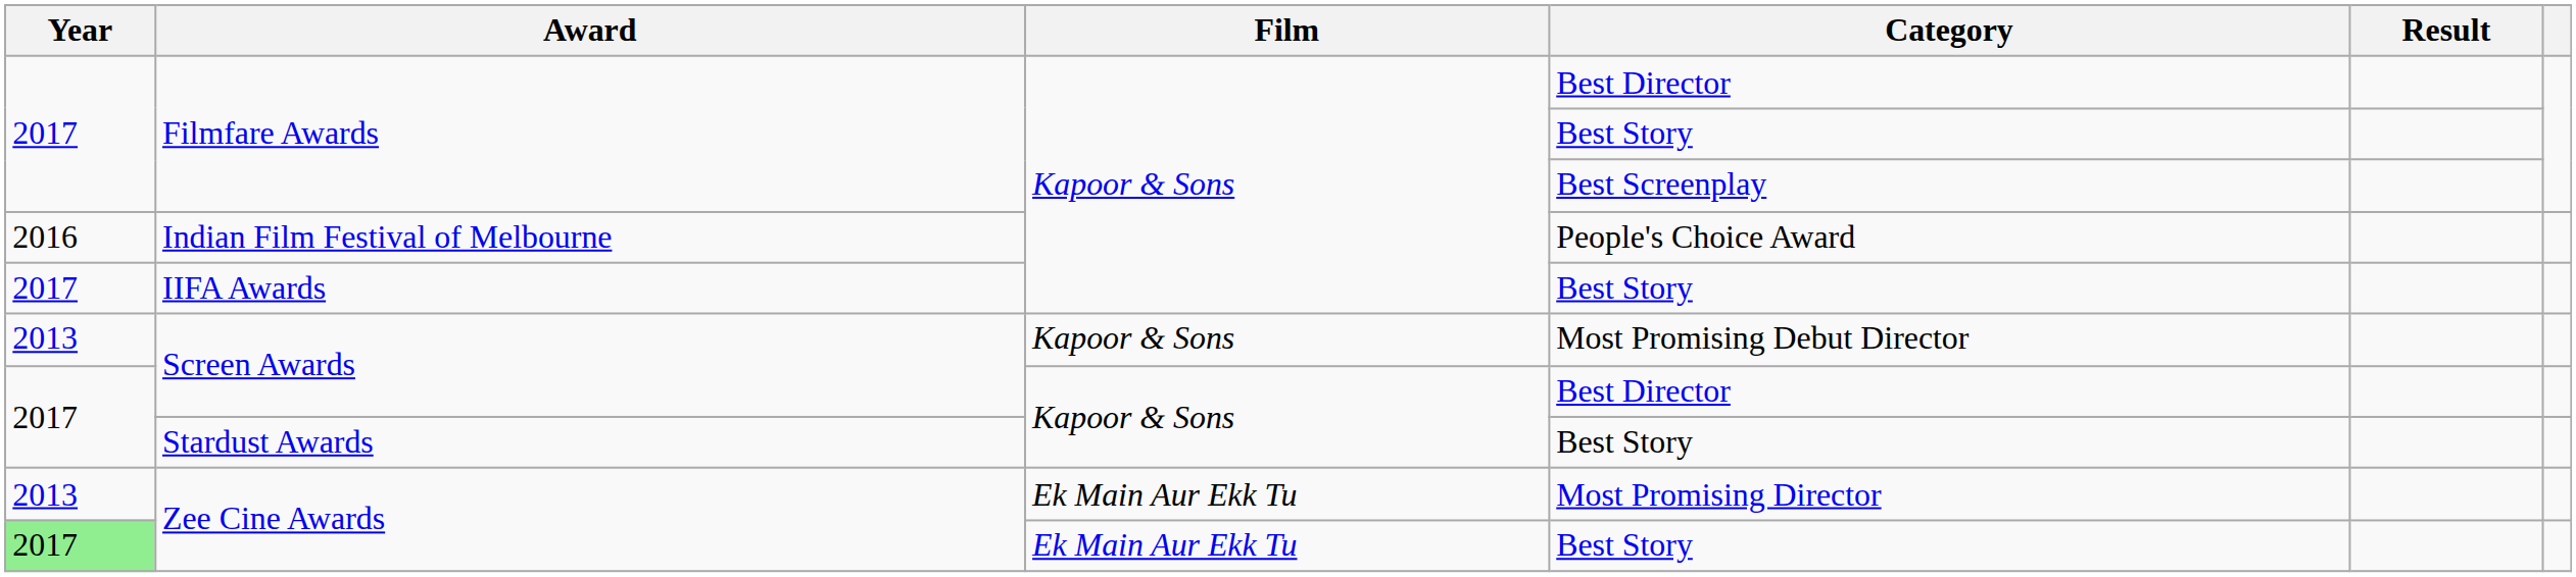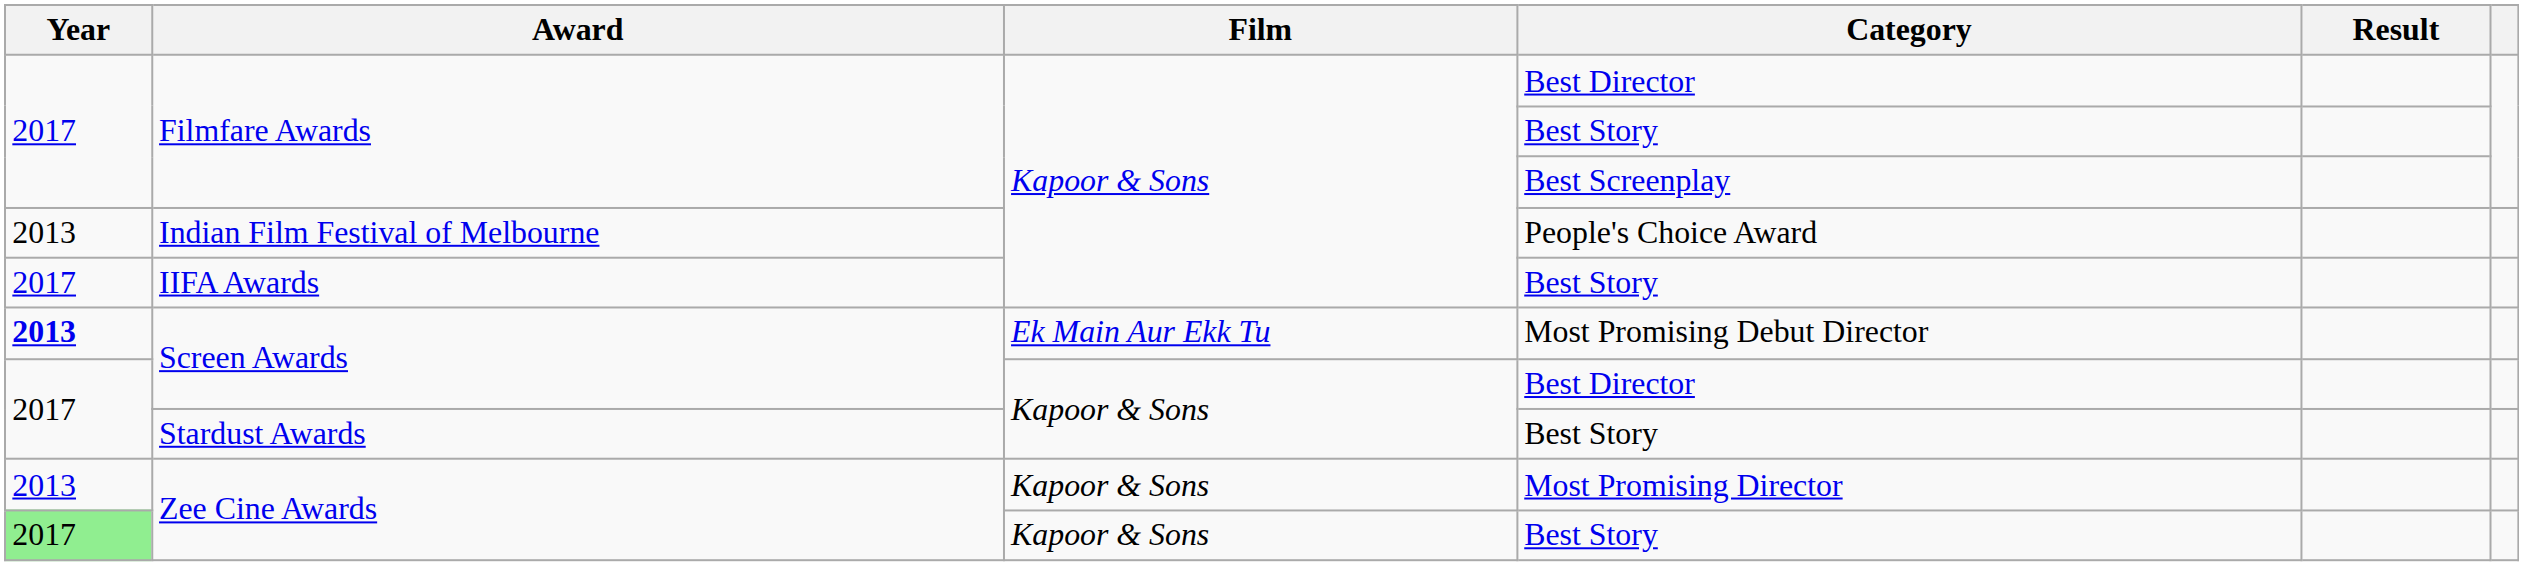Indian Film Festival of Melbourne | Year: 2016 -> 2013
Screen Awards / Most Promising Debut Director | Year: normal -> bold
Screen Awards / Most Promising Debut Director | Film: Kapoor & Sons -> Ek Main Aur Ekk Tu
Zee Cine Awards / Most Promising Director | Film: Ek Main Aur Ekk Tu -> Kapoor & Sons
Zee Cine Awards / Best Story | Film: Ek Main Aur Ekk Tu -> Kapoor & Sons
